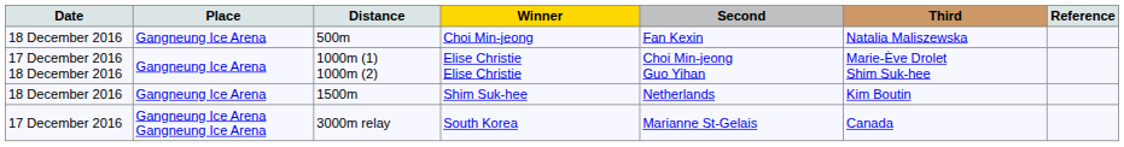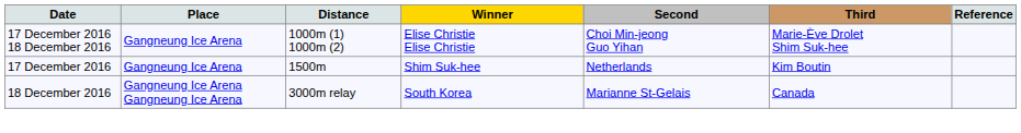- row: 18 December 2016 | Gangneung Ice Arena | 500m | Choi Min-jeong | Fan Kexin | Natalia Maliszewska
1500m | Date: 18 December 2016 -> 17 December 2016
3000m relay | Date: 17 December 2016 -> 18 December 2016
